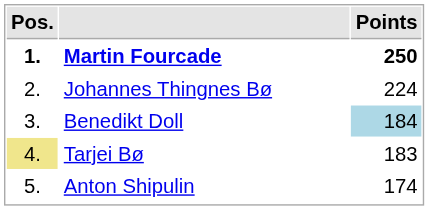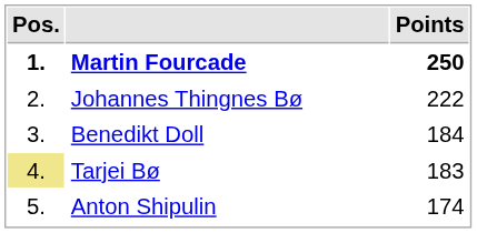Johannes Thingnes Bø | Points: 224 -> 222
Benedikt Doll | Points: lightblue background -> no background
